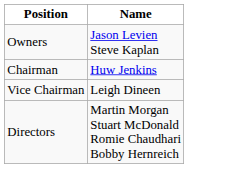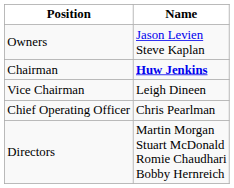Chairman | Name: normal -> bold
+ row: Chief Operating Officer | Chris Pearlman
